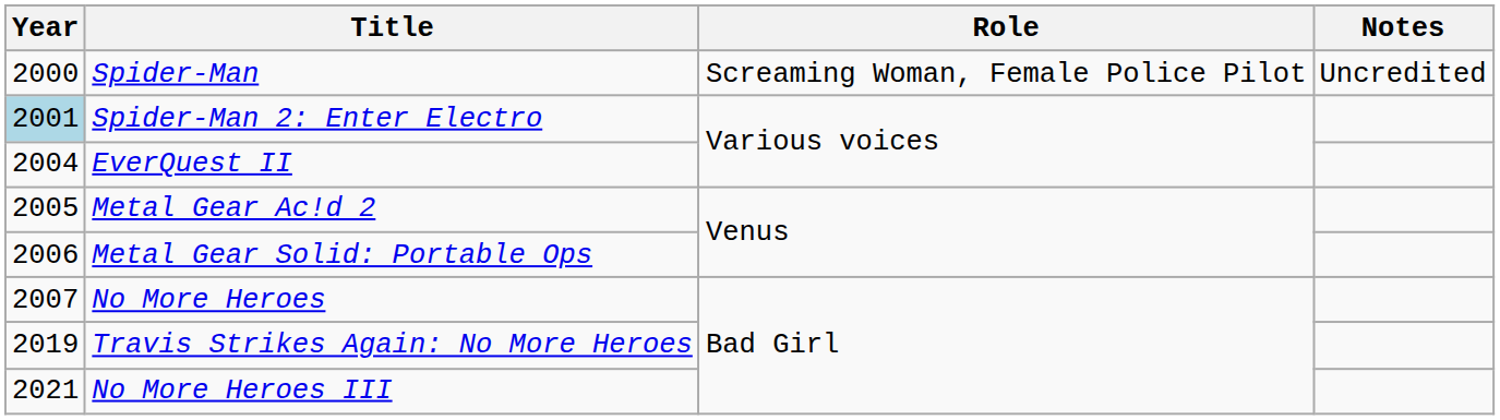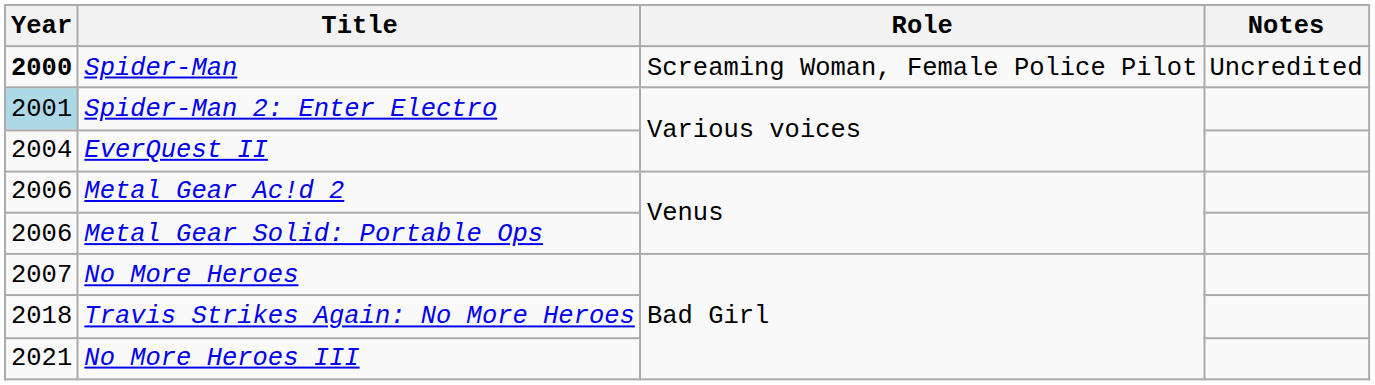Spider-Man | Year: normal -> bold
Metal Gear Ac!d 2 | Year: 2005 -> 2006
Travis Strikes Again: No More Heroes | Year: 2019 -> 2018
